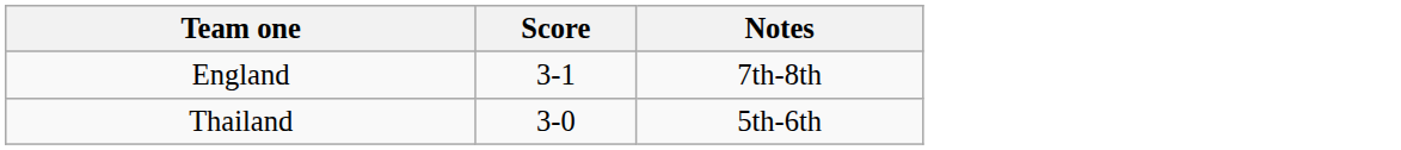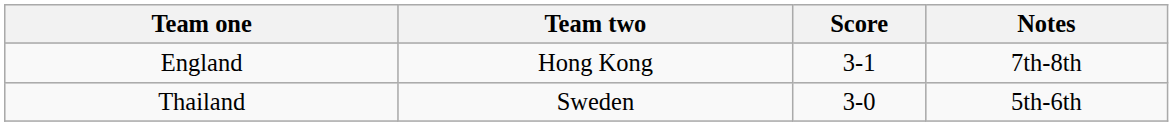+ column: Team two | Hong Kong | Sweden
